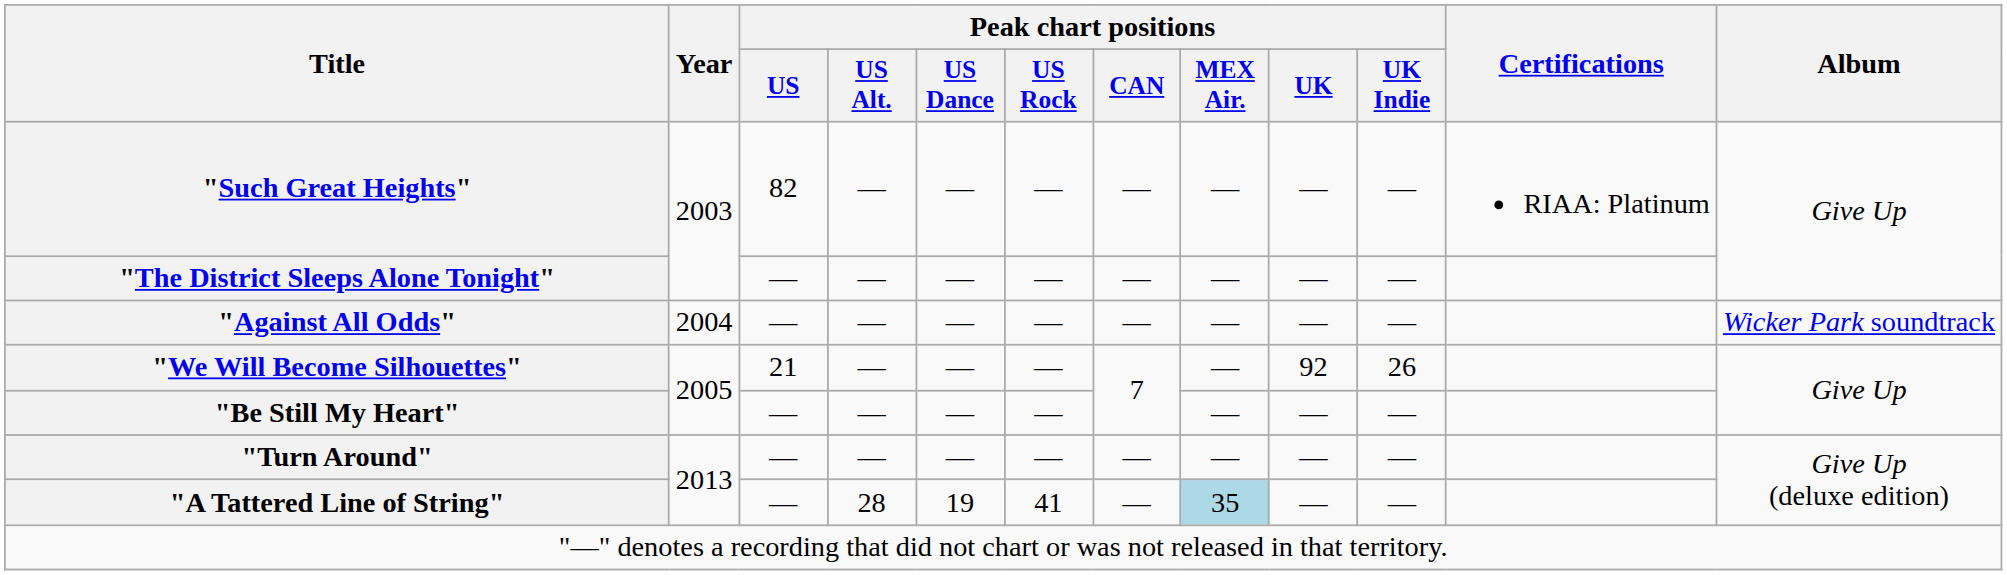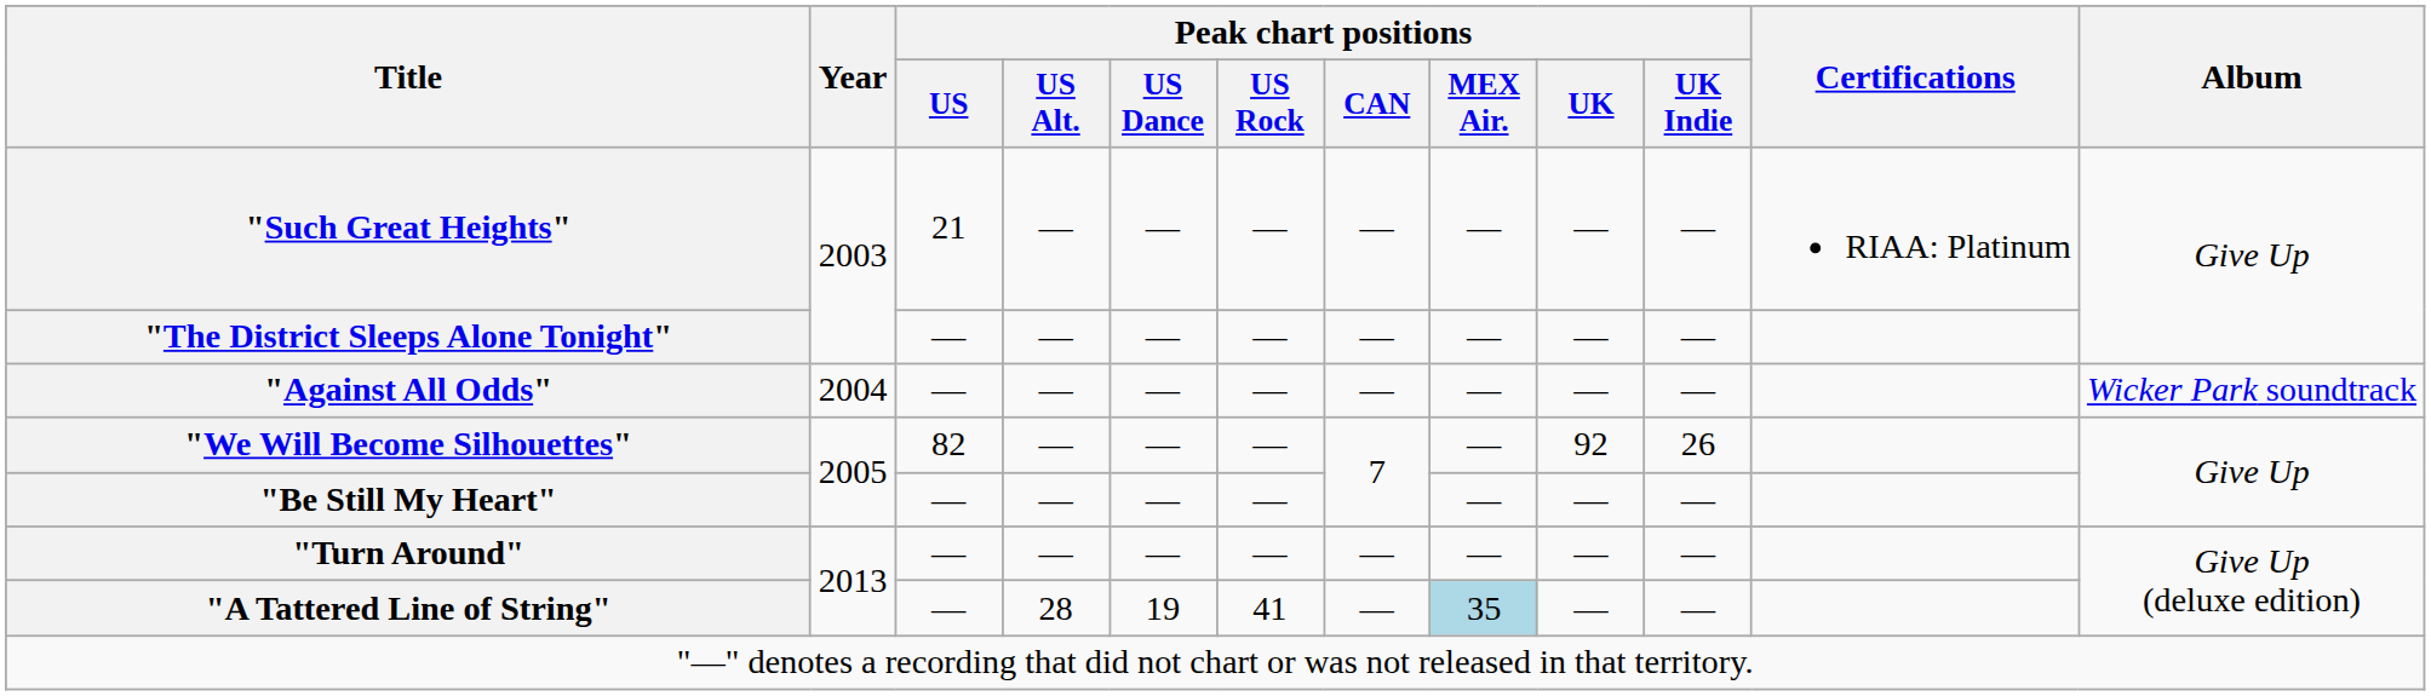"Such Great Heights" | Peak chart positions / US: 82 -> 21
"We Will Become Silhouettes" | Peak chart positions / US: 21 -> 82
